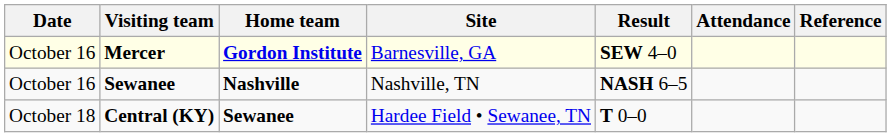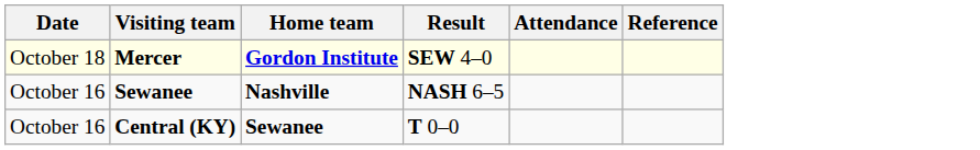- column: Site | Barnesville, GA | Nashville, TN | Hardee Field • Sewanee, TN
Mercer | Date: October 16 -> October 18
Central (KY) | Date: October 18 -> October 16
